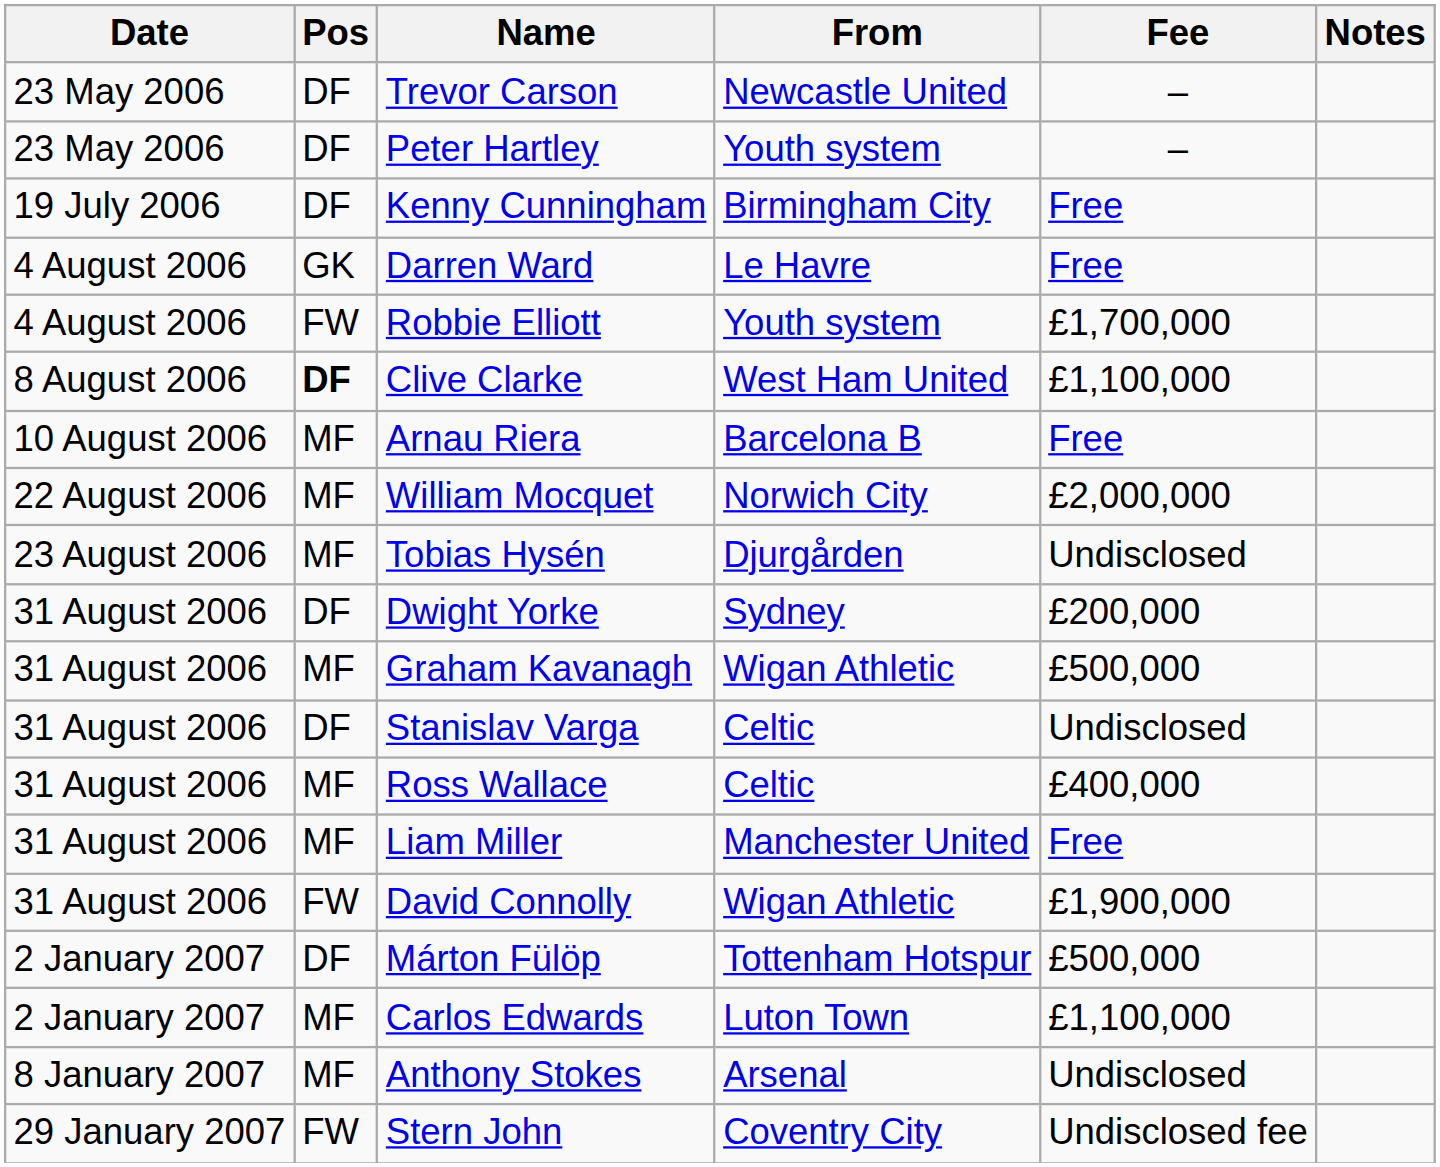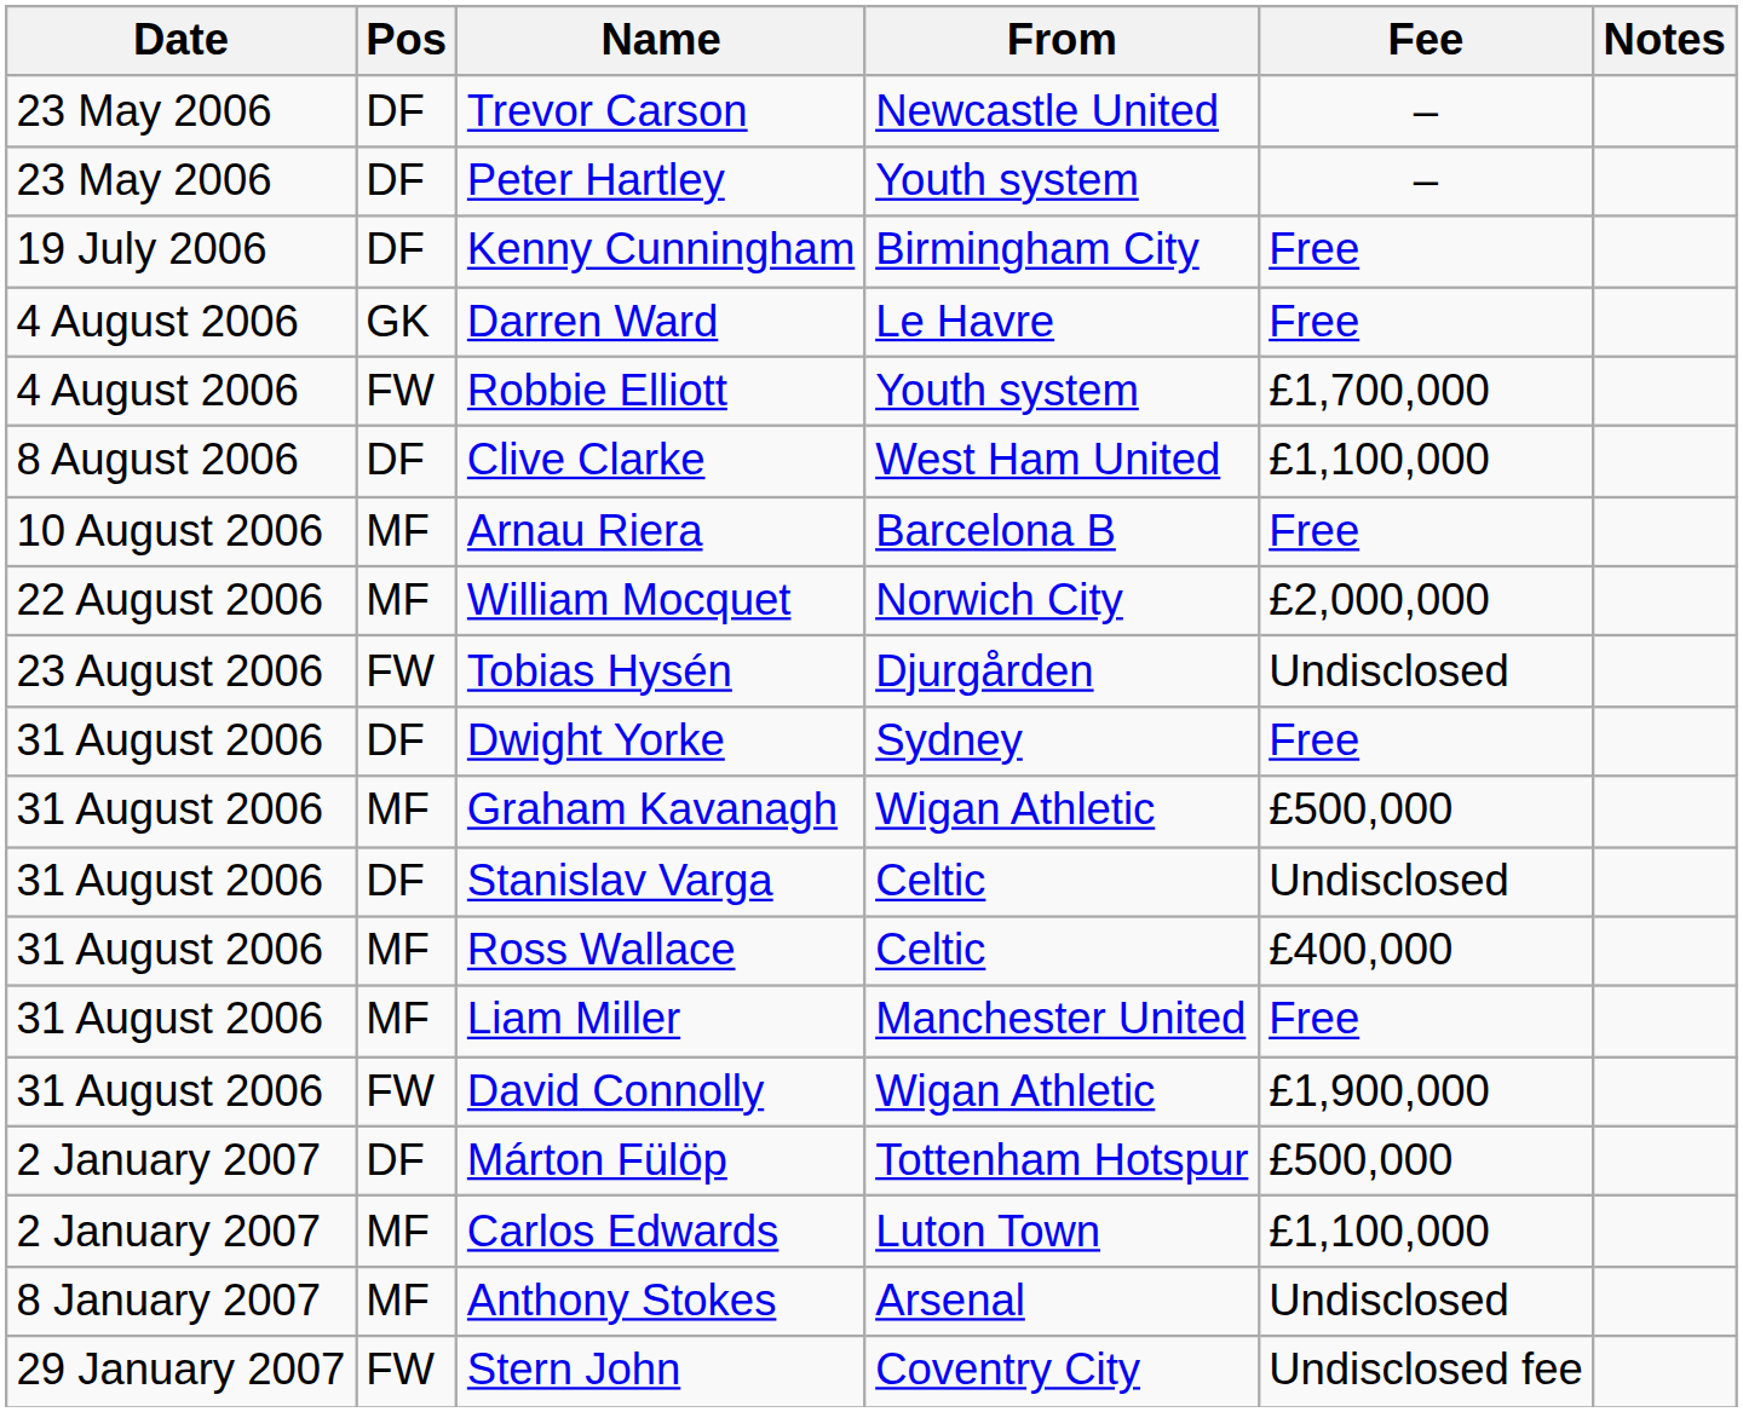Clive Clarke | Pos: bold -> normal
Tobias Hysén | Pos: MF -> FW
Dwight Yorke | Fee: £200,000 -> Free
